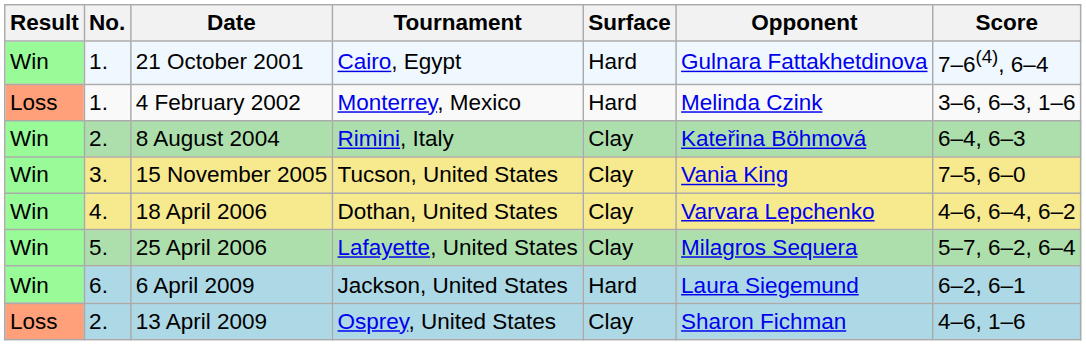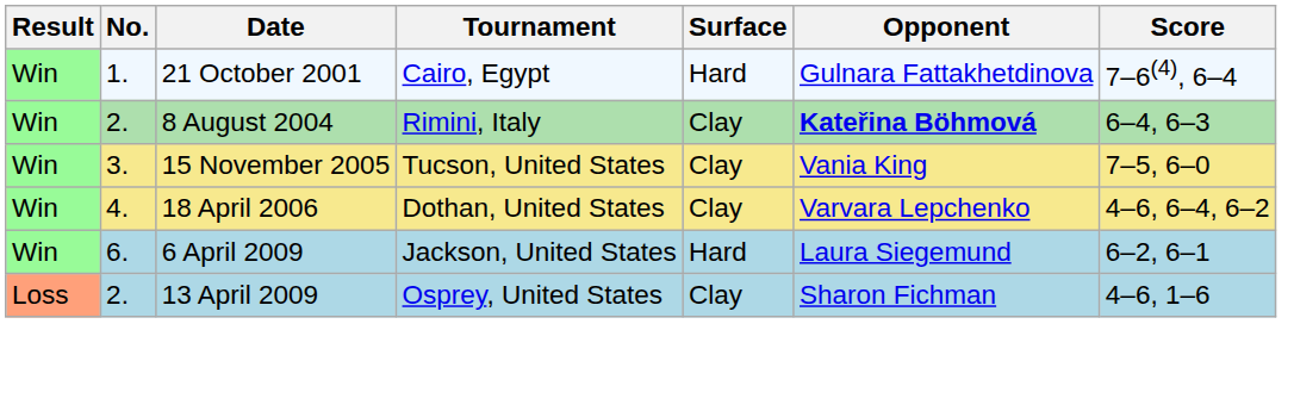- row: Loss | 1. | 4 February 2002 | Monterrey, Mexico | Hard | Melinda Czink | 3–6, 6–3, 1–6
8 August 2004 | Opponent: normal -> bold
- row: Win | 5. | 25 April 2006 | Lafayette, United States | Clay | Milagros Sequera | 5–7, 6–2, 6–4
